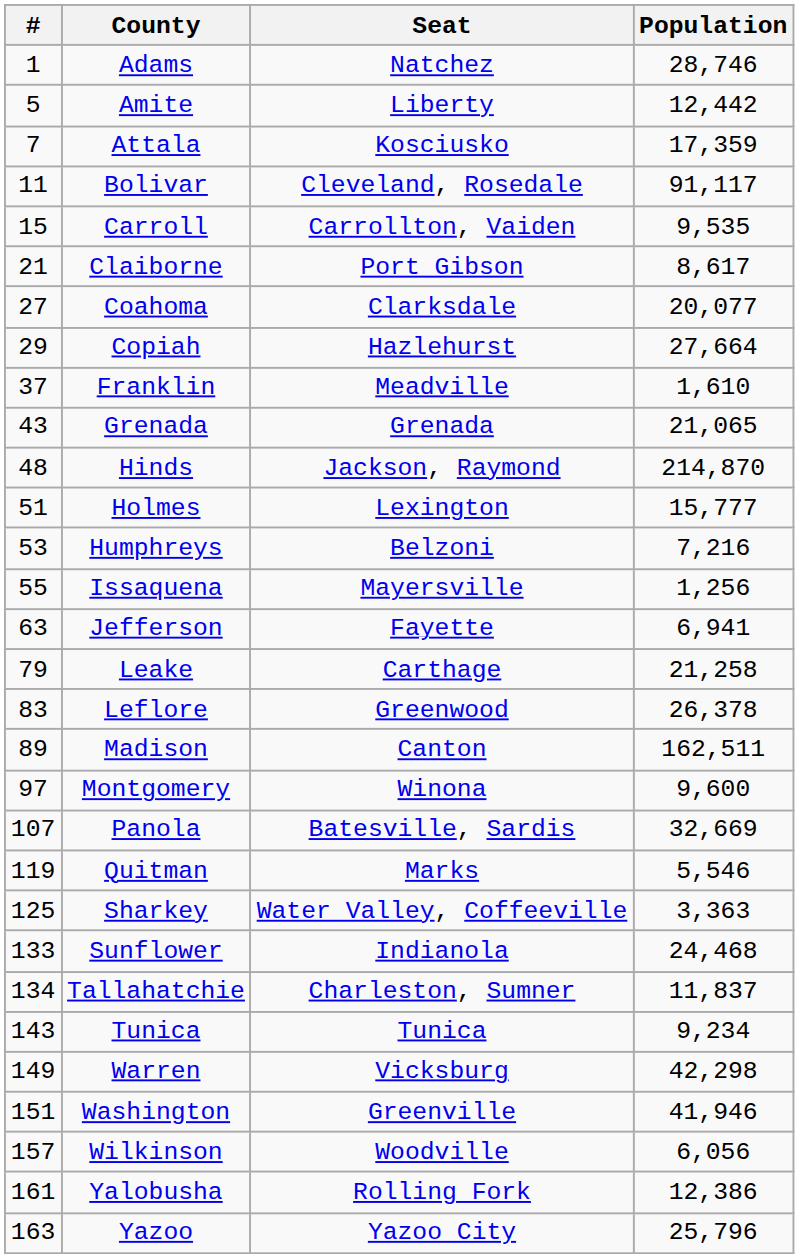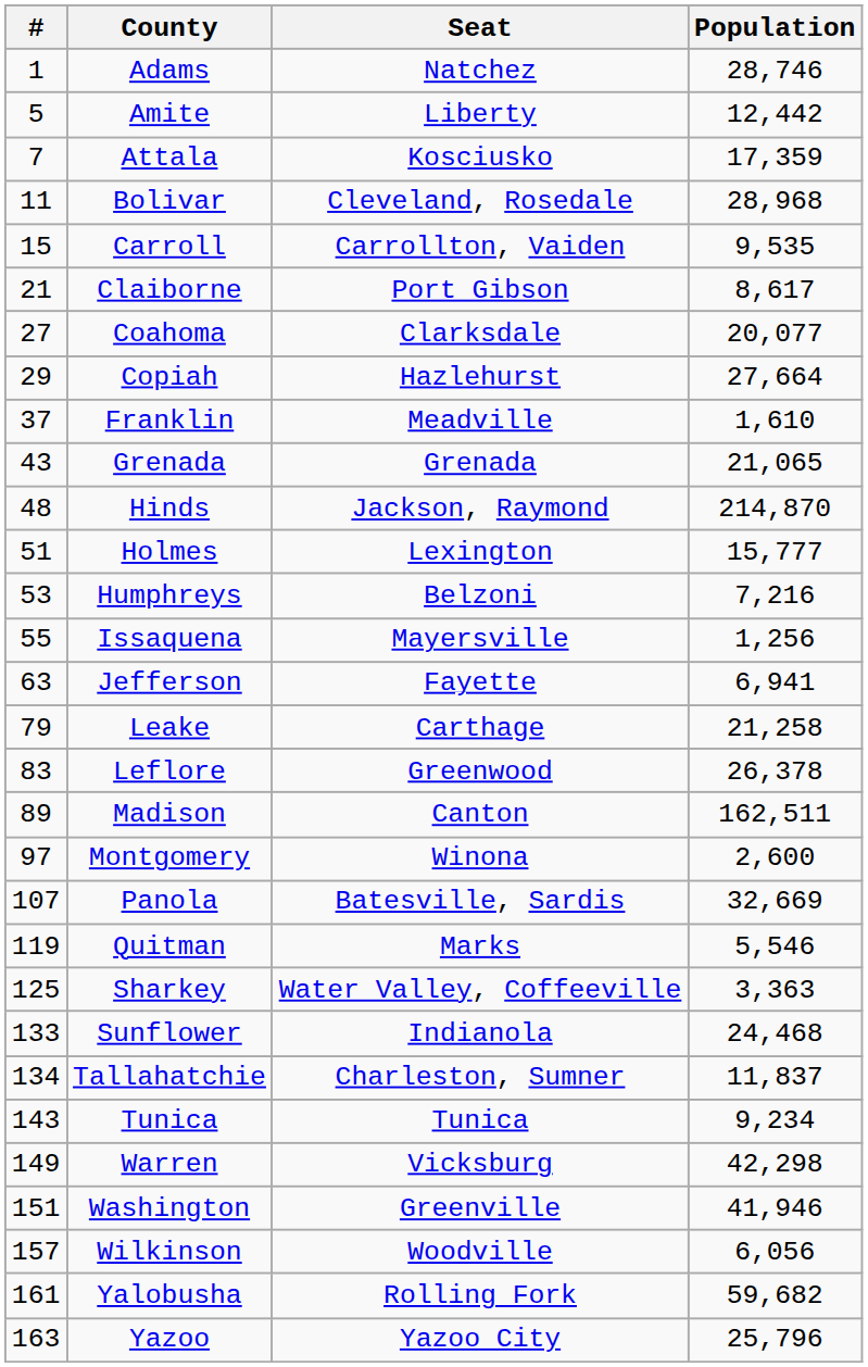Bolivar | Population: 91,117 -> 28,968
Montgomery | Population: 9,600 -> 2,600
Yalobusha | Population: 12,386 -> 59,682
